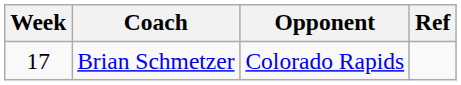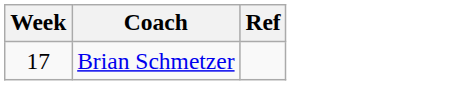- column: Opponent | Colorado Rapids
